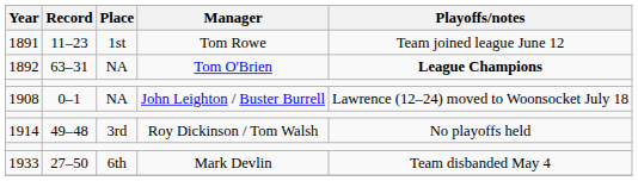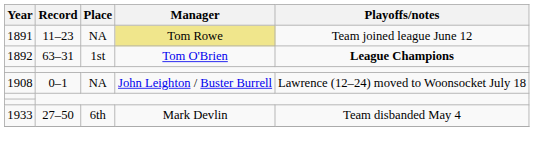1891 | Place: 1st -> NA
1891 | Manager: no background -> khaki background
1892 | Place: NA -> 1st
- row: 1914 | 49–48 | 3rd | Roy Dickinson / Tom Walsh | No playoffs held
